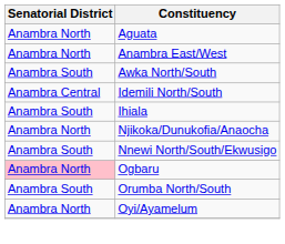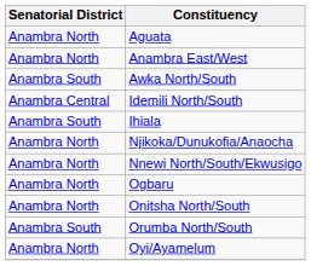Nnewi North/South/Ekwusigo | Senatorial District: Anambra South -> Anambra North
Ogbaru | Senatorial District: pink background -> no background
+ row: Anambra North | Onitsha North/South
